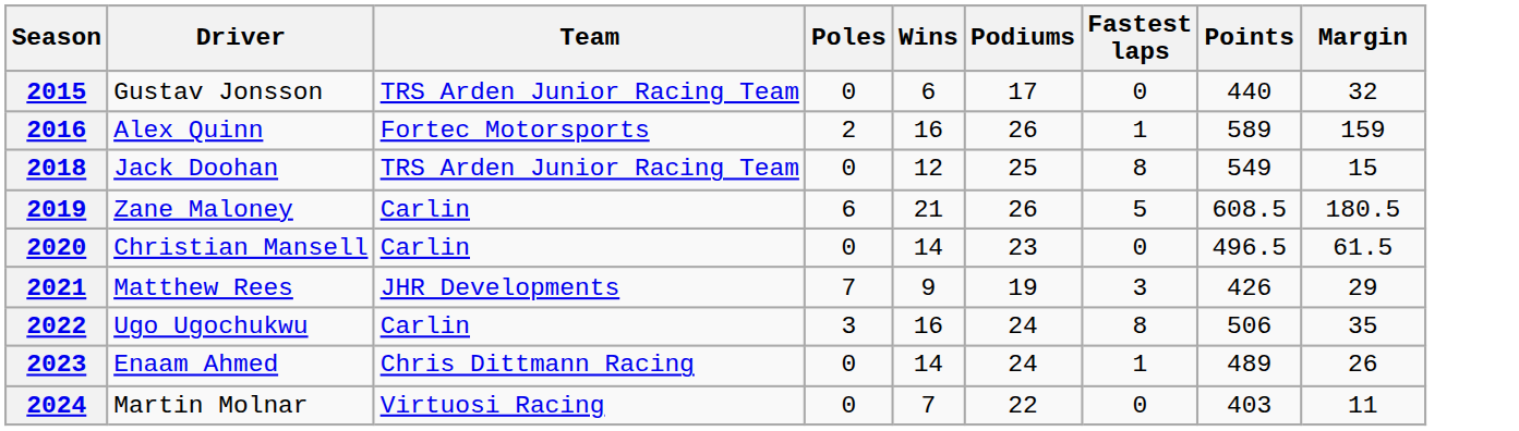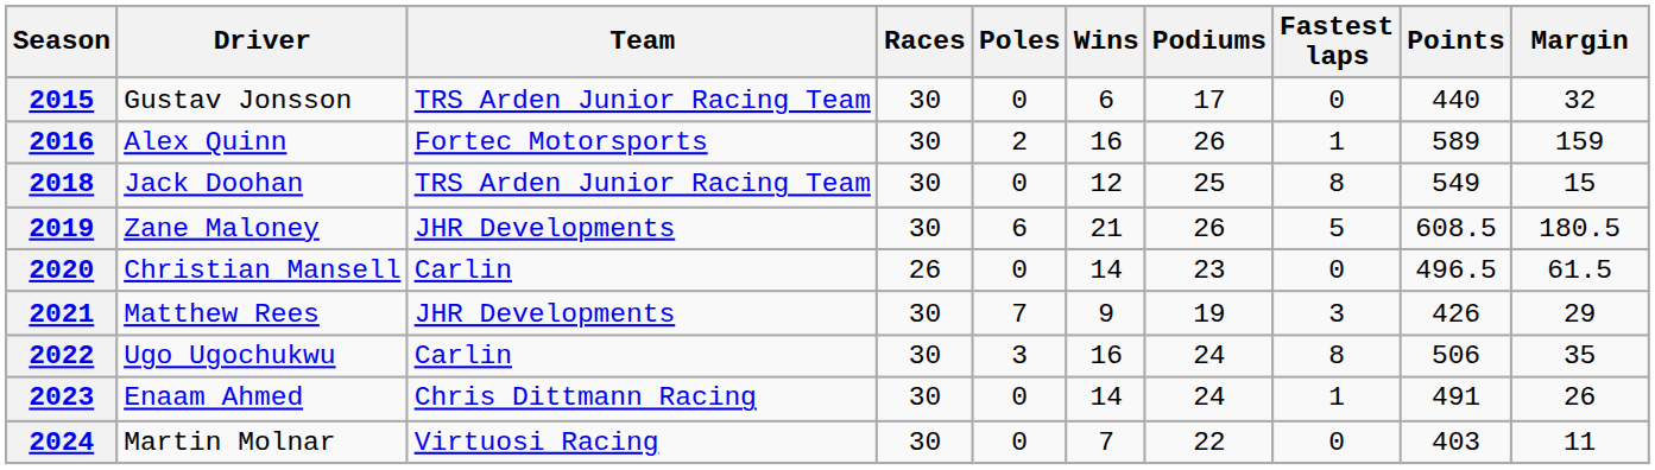+ column: Races | 30 | 30 | 30 | 30 | 26 | 30 | 30 | 30 | 30
2019 | Team: Carlin -> JHR Developments
2023 | Points: 489 -> 491
